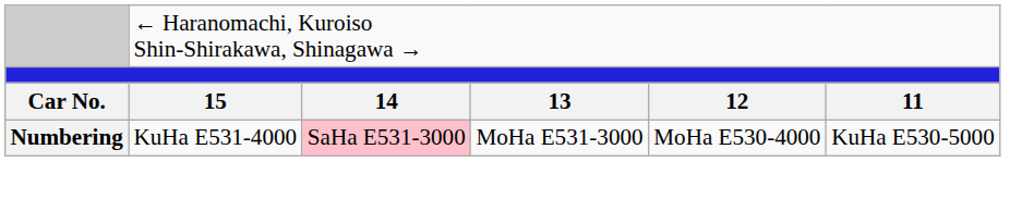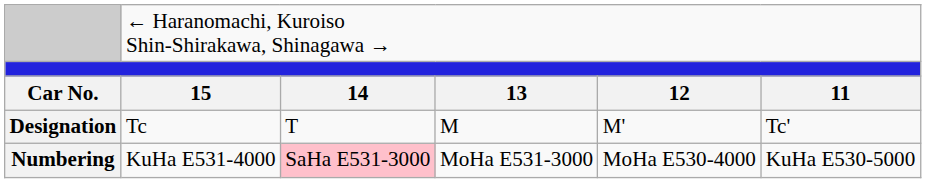+ row: Designation | Tc | T | M | M' | Tc'
